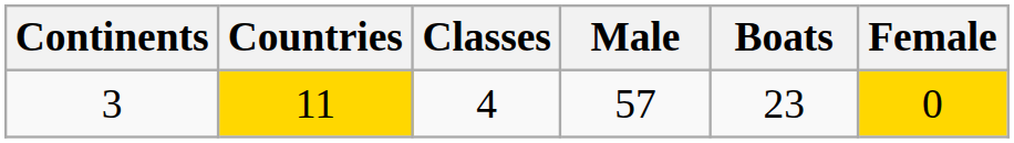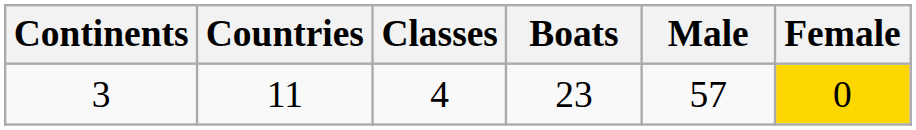columns swapped: Boats <-> Male
3 | Countries: gold background -> no background
